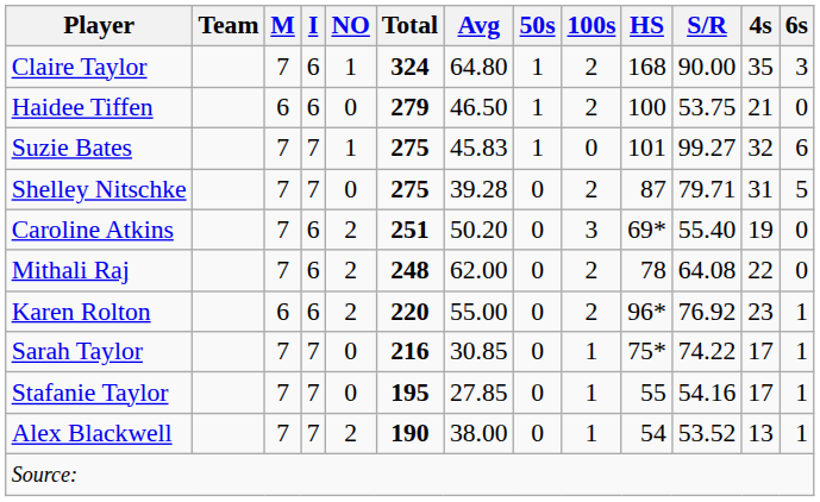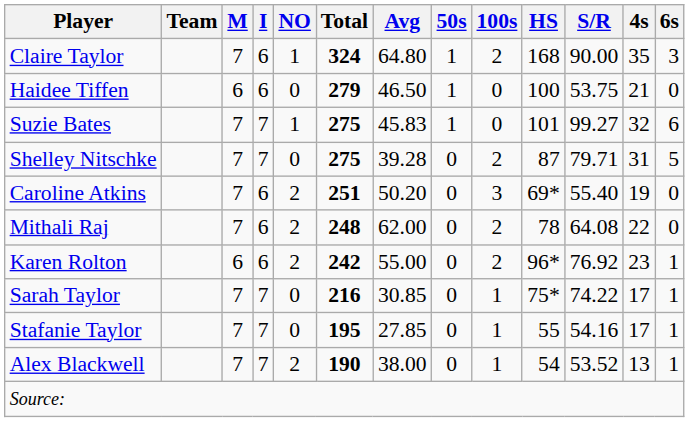Haidee Tiffen | 100s: 2 -> 0
Karen Rolton | Total: 220 -> 242
